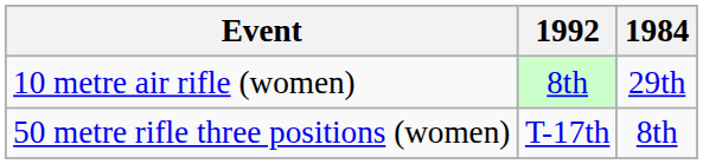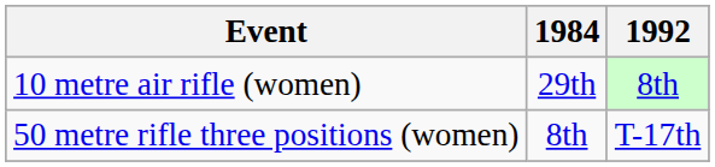columns swapped: 1984 <-> 1992
